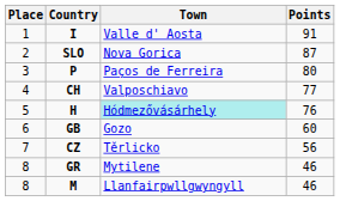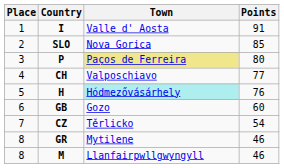SLO | Points: 87 -> 85
P | Town: no background -> khaki background
CZ | Points: 56 -> 54
